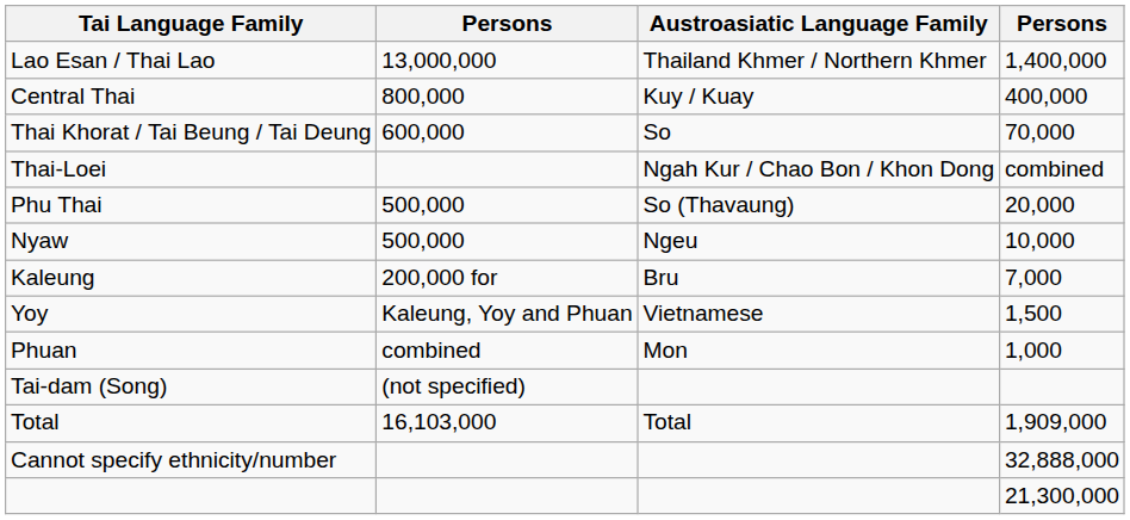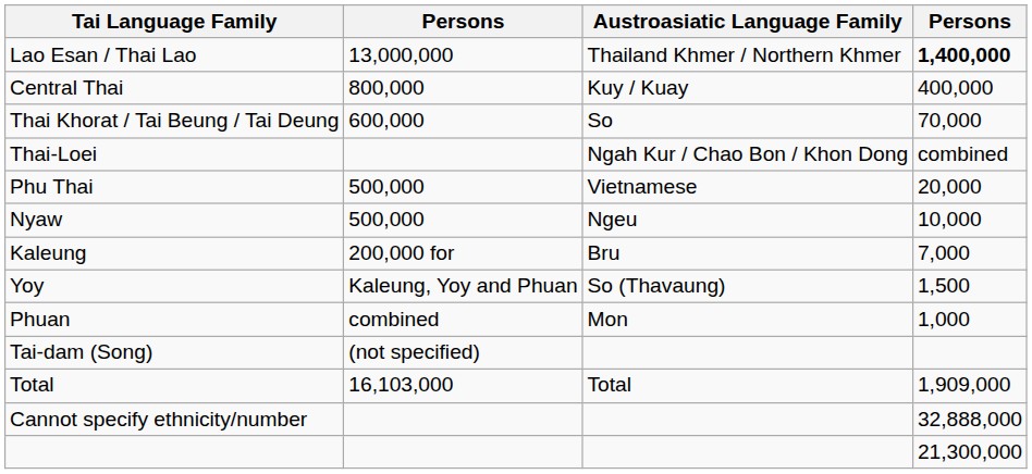Lao Esan / Thai Lao | column 4: normal -> bold
Phu Thai | Austroasiatic Language Family: So (Thavaung) -> Vietnamese
Yoy | Austroasiatic Language Family: Vietnamese -> So (Thavaung)
